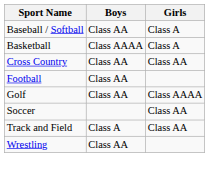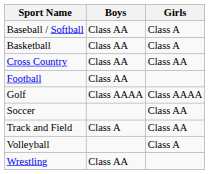Basketball | Boys: Class AAAA -> Class AA
Golf | Boys: Class AA -> Class AAAA
+ row: Volleyball | Class A
